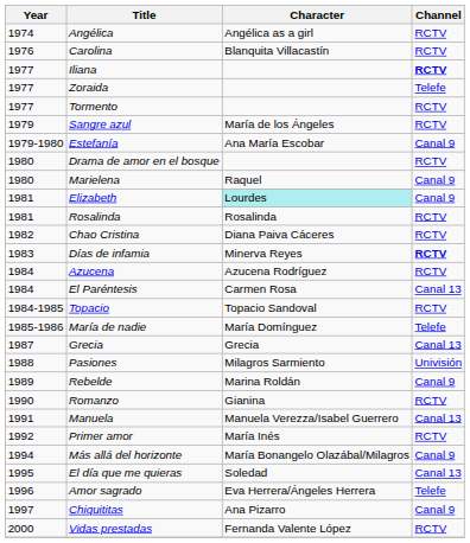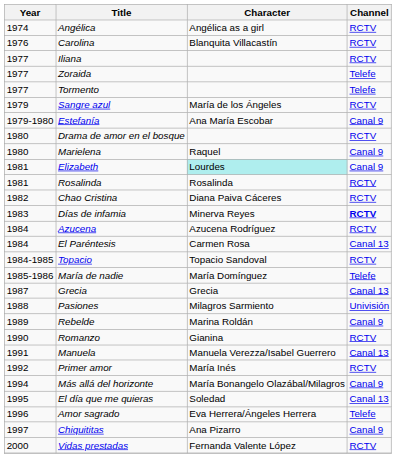Iliana | Channel: bold -> normal
Tormento | Channel: RCTV -> Telefe
